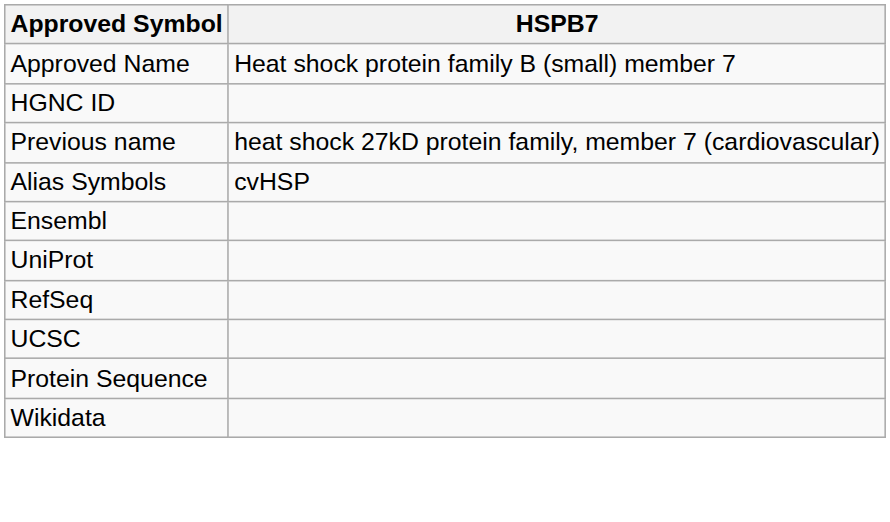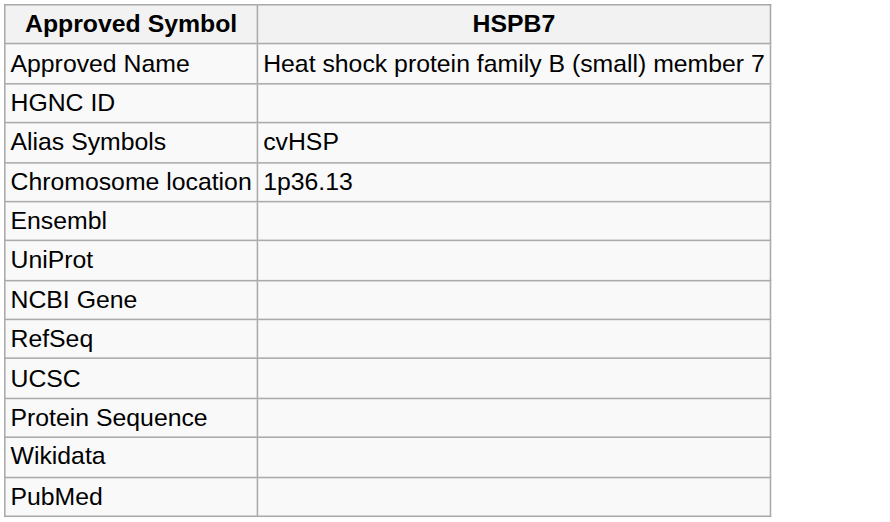- row: Previous name | heat shock 27kD protein family, member 7 (cardiovascular)
+ row: Chromosome location | 1p36.13
+ row: NCBI Gene
+ row: PubMed
